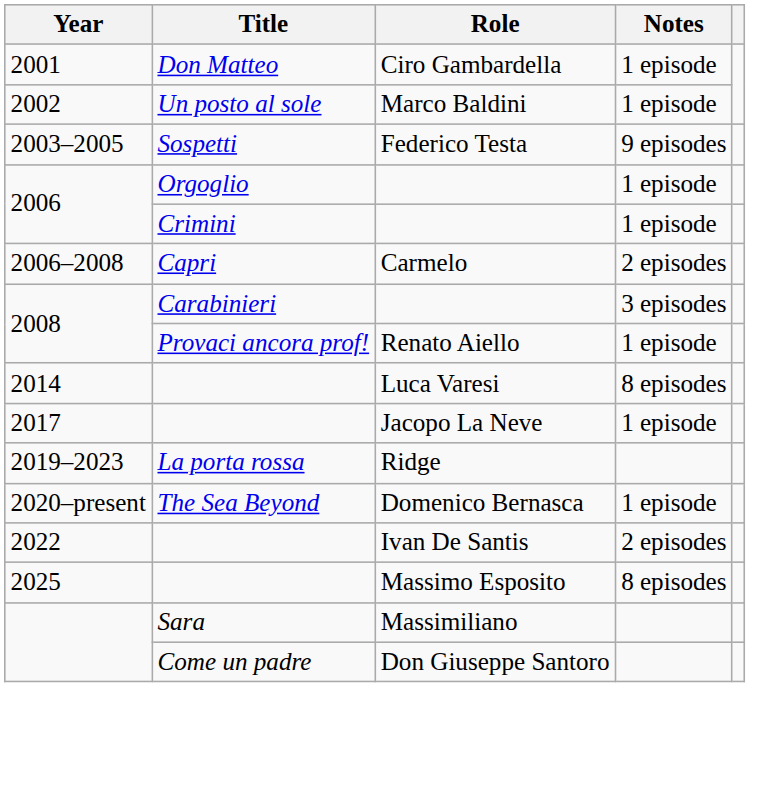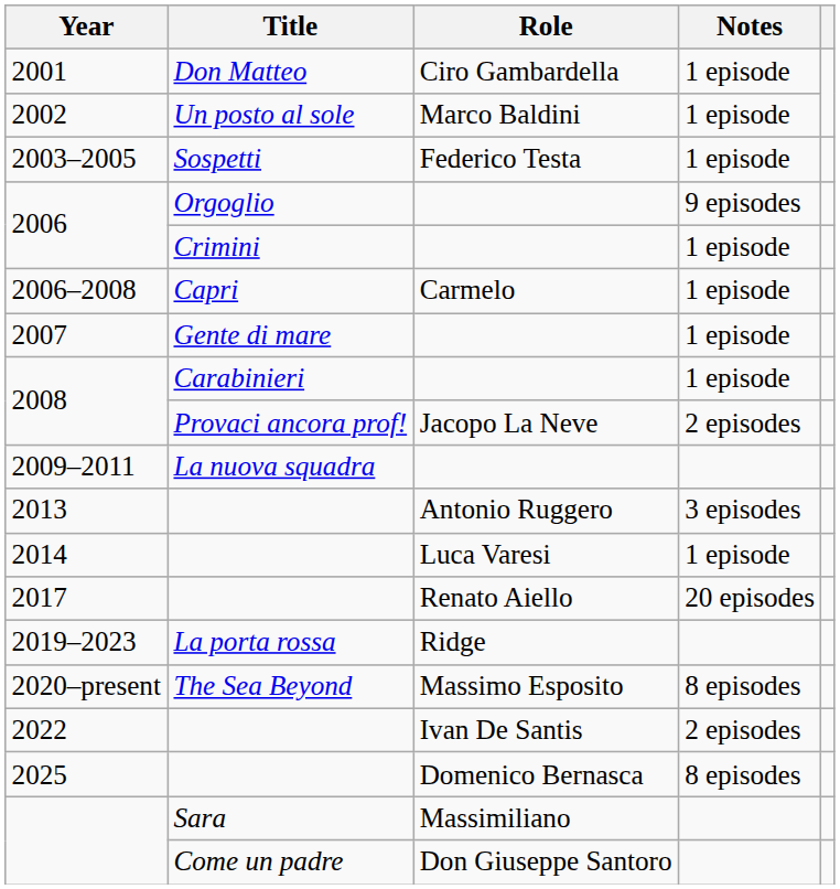2003–2005 | Notes: 9 episodes -> 1 episode
2006 / Orgoglio | Notes: 1 episode -> 9 episodes
2006–2008 | Notes: 2 episodes -> 1 episode
+ row: 2007 | Gente di mare | 1 episode
2008 / Carabinieri | Notes: 3 episodes -> 1 episode
2008 / Provaci ancora prof! | Role: Renato Aiello -> Jacopo La Neve
2008 / Provaci ancora prof! | Notes: 1 episode -> 2 episodes
+ row: 2009–2011 | La nuova squadra
+ row: 2013 | Antonio Ruggero | 3 episodes
2014 | Notes: 8 episodes -> 1 episode
2017 | Role: Jacopo La Neve -> Renato Aiello
2017 | Notes: 1 episode -> 20 episodes
2020–present | Role: Domenico Bernasca -> Massimo Esposito
2020–present | Notes: 1 episode -> 8 episodes
2025 | Role: Massimo Esposito -> Domenico Bernasca
